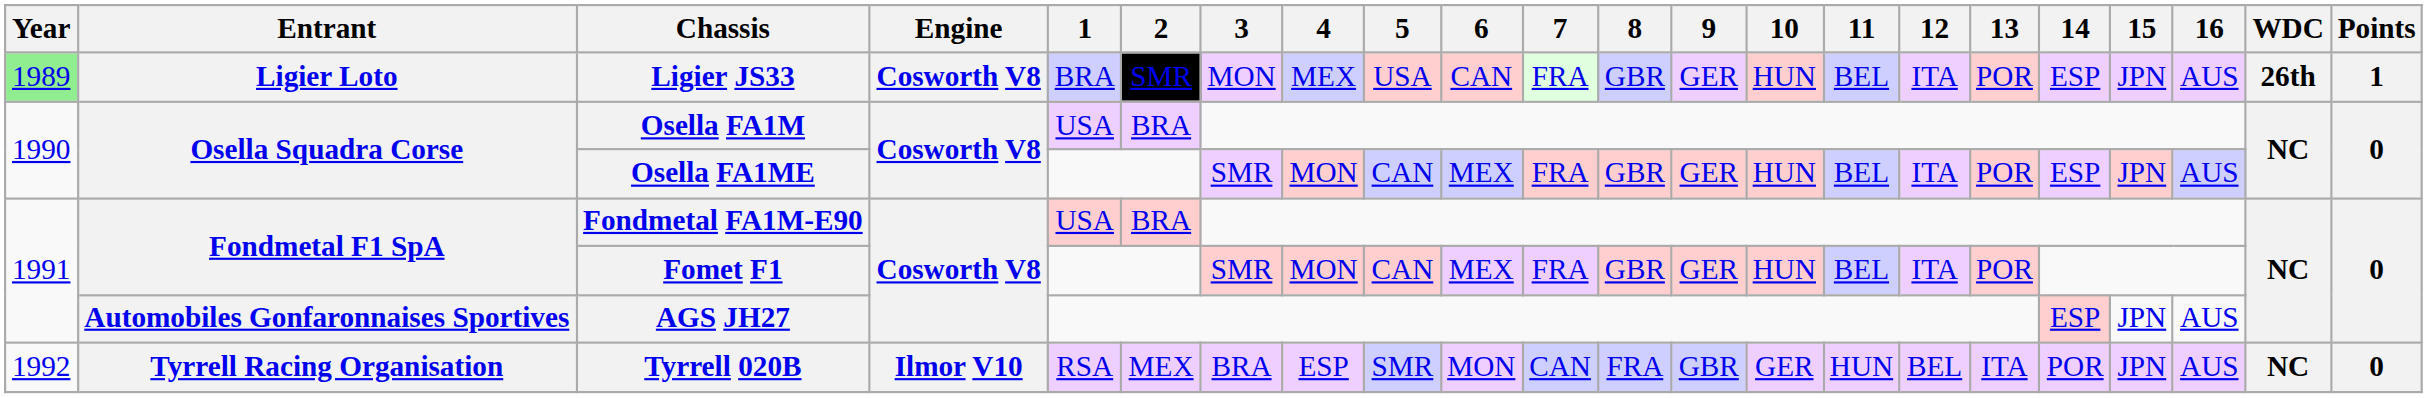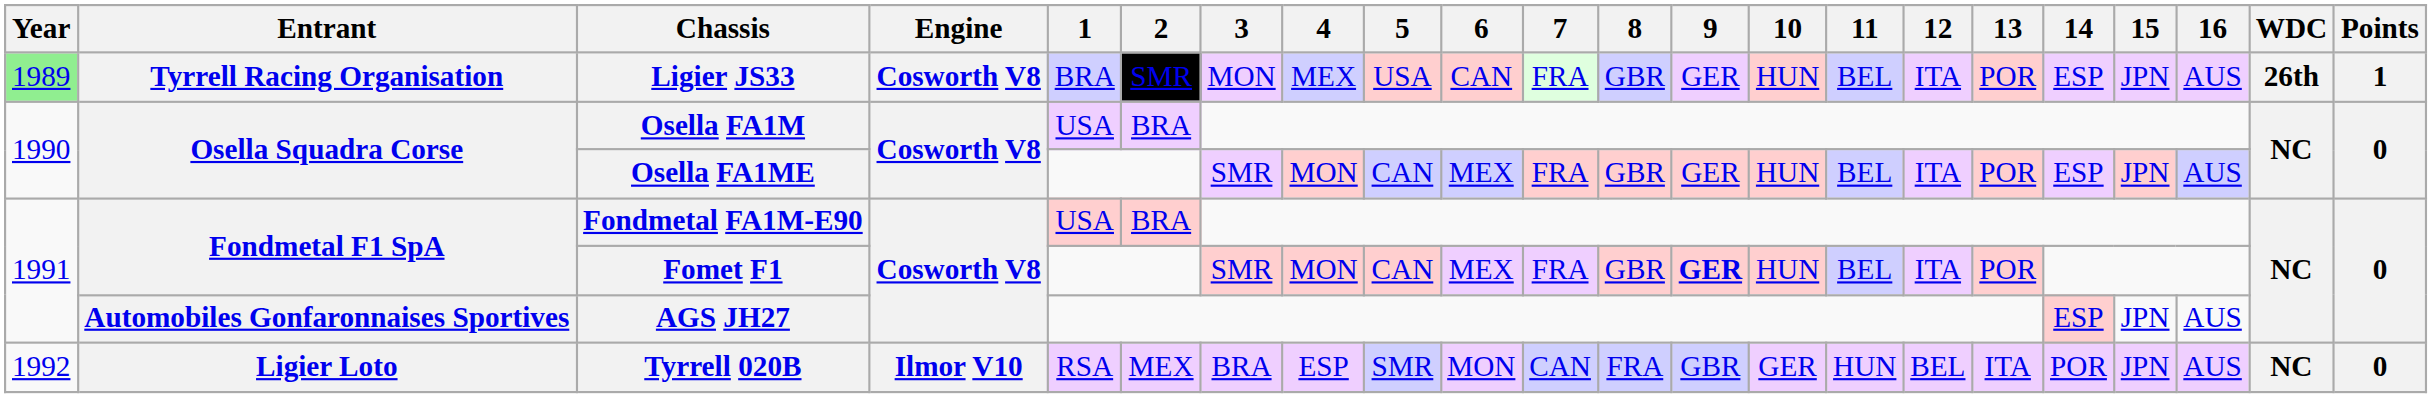Ligier JS33 | Entrant: Ligier Loto -> Tyrrell Racing Organisation
Fomet F1 | 9: normal -> bold
Tyrrell 020B | Entrant: Tyrrell Racing Organisation -> Ligier Loto
